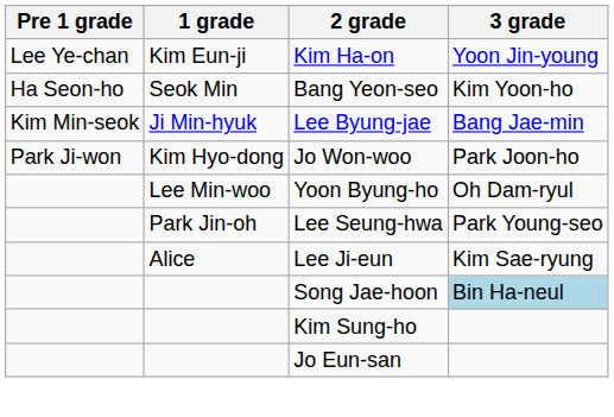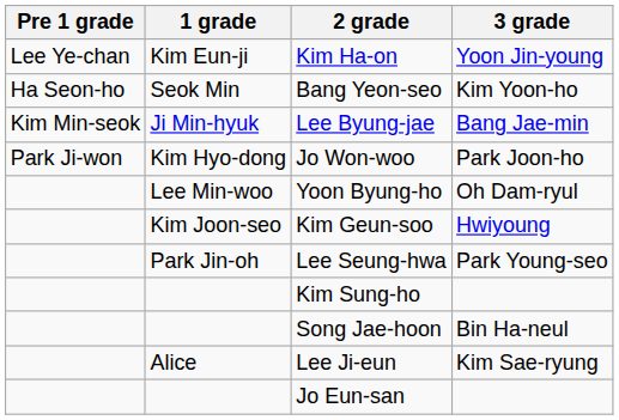+ row: Kim Joon-seo | Kim Geun-soo | Hwiyoung
rows swapped: Lee Ji-eun <-> Kim Sung-ho
Song Jae-hoon | 3 grade: lightblue background -> no background
